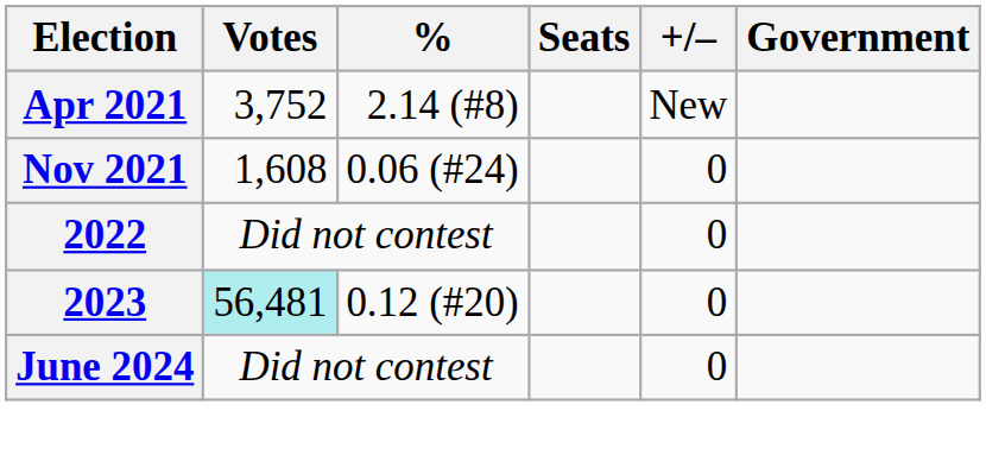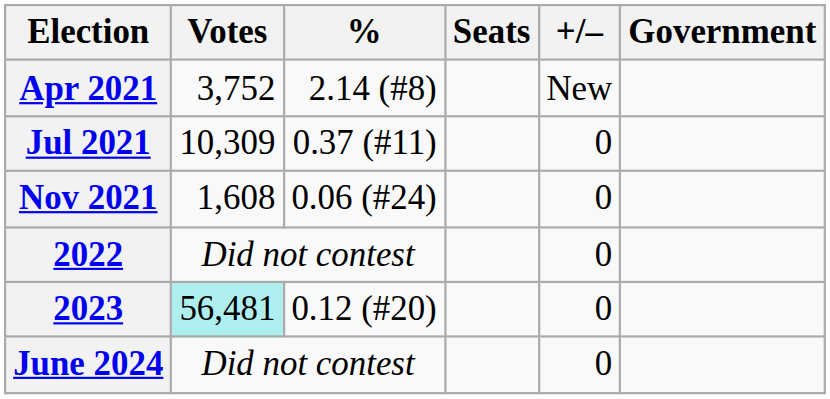+ row: Jul 2021 | 10,309 | 0.37 (#11) | 0
